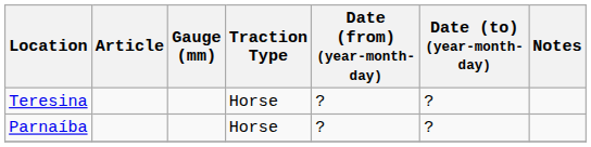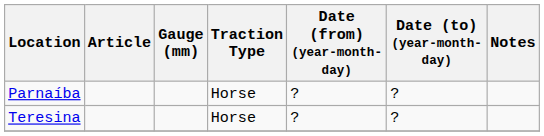rows swapped: Parnaíba <-> Teresina
